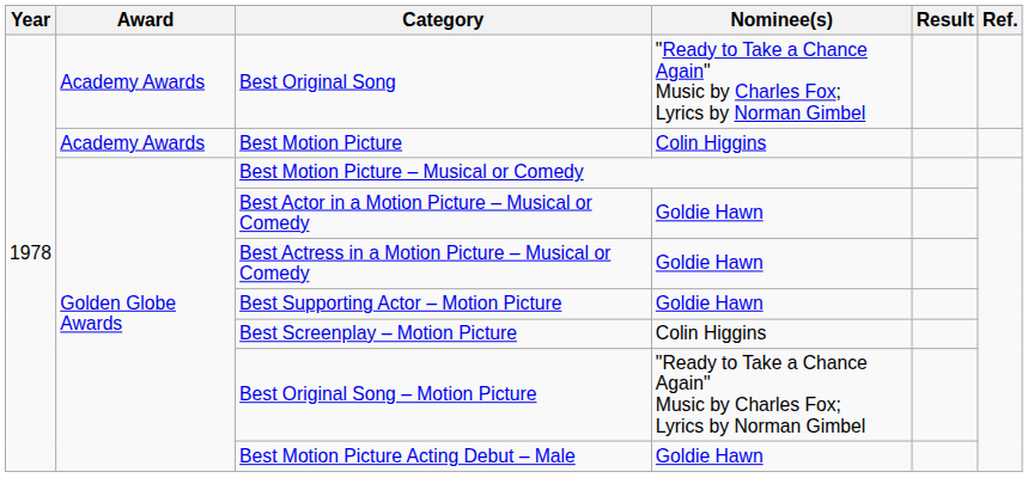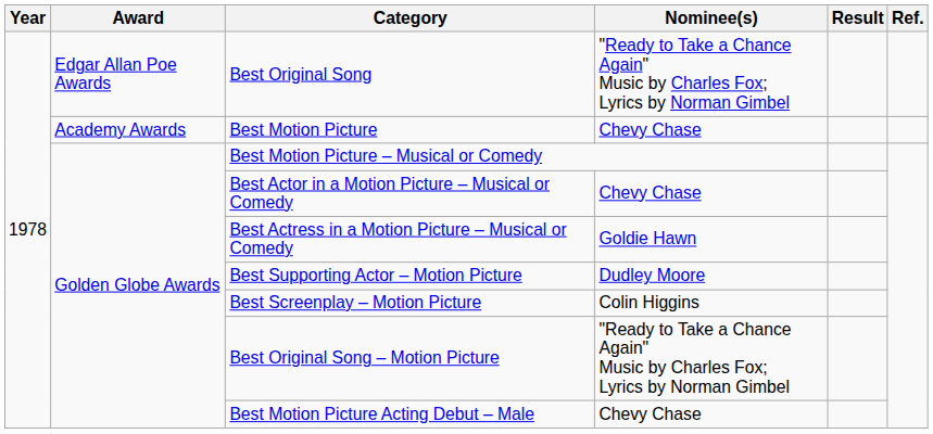Best Original Song | Award: Academy Awards -> Edgar Allan Poe Awards
Best Motion Picture | Nominee(s): Colin Higgins -> Chevy Chase
Best Actor in a Motion Picture – Musical or Comedy | Nominee(s): Goldie Hawn -> Chevy Chase
Best Supporting Actor – Motion Picture | Nominee(s): Goldie Hawn -> Dudley Moore
Best Motion Picture Acting Debut – Male | Nominee(s): Goldie Hawn -> Chevy Chase
